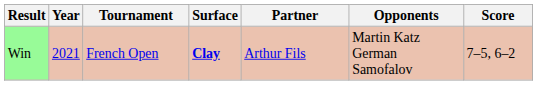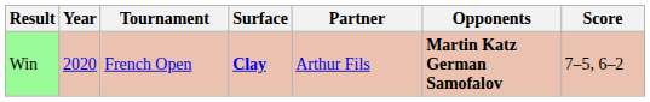Win | Year: 2021 -> 2020
Win | Opponents: normal -> bold
